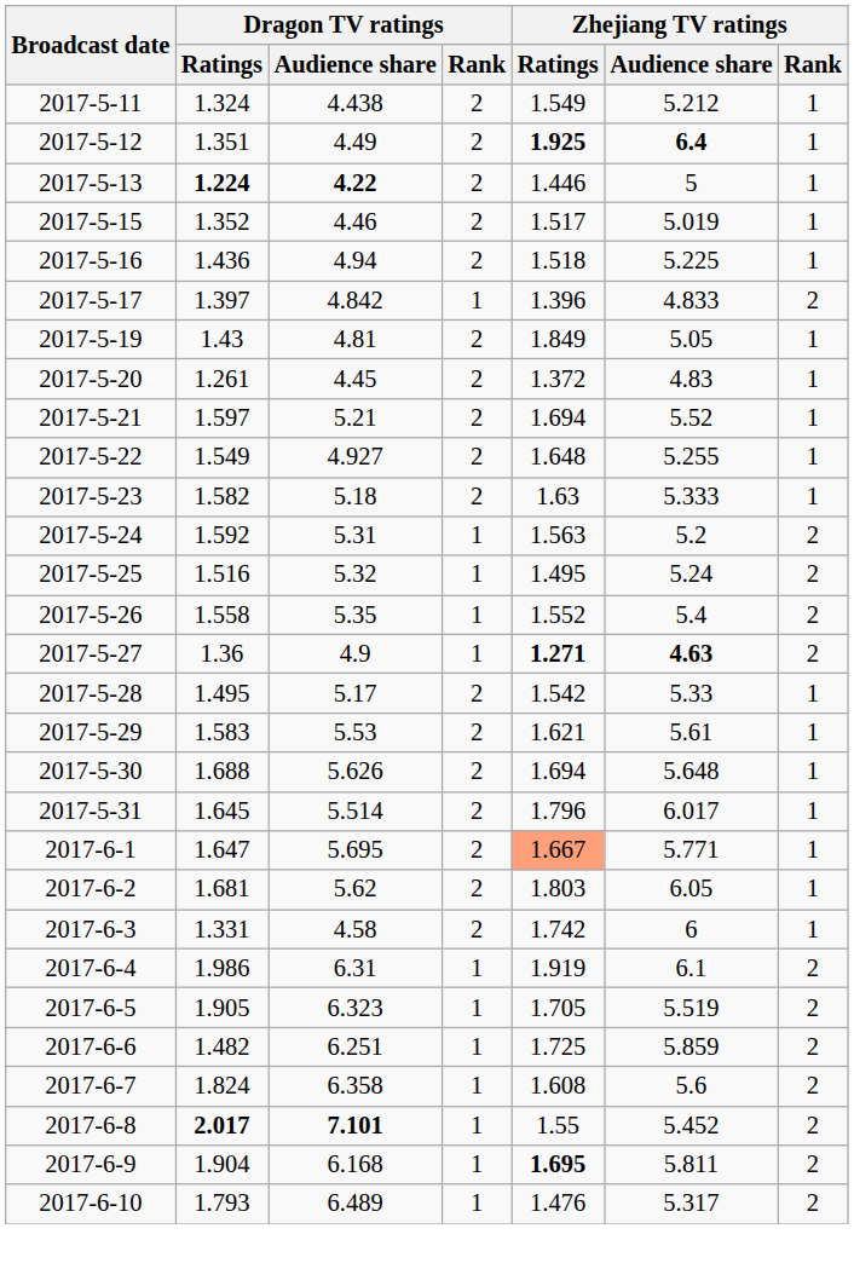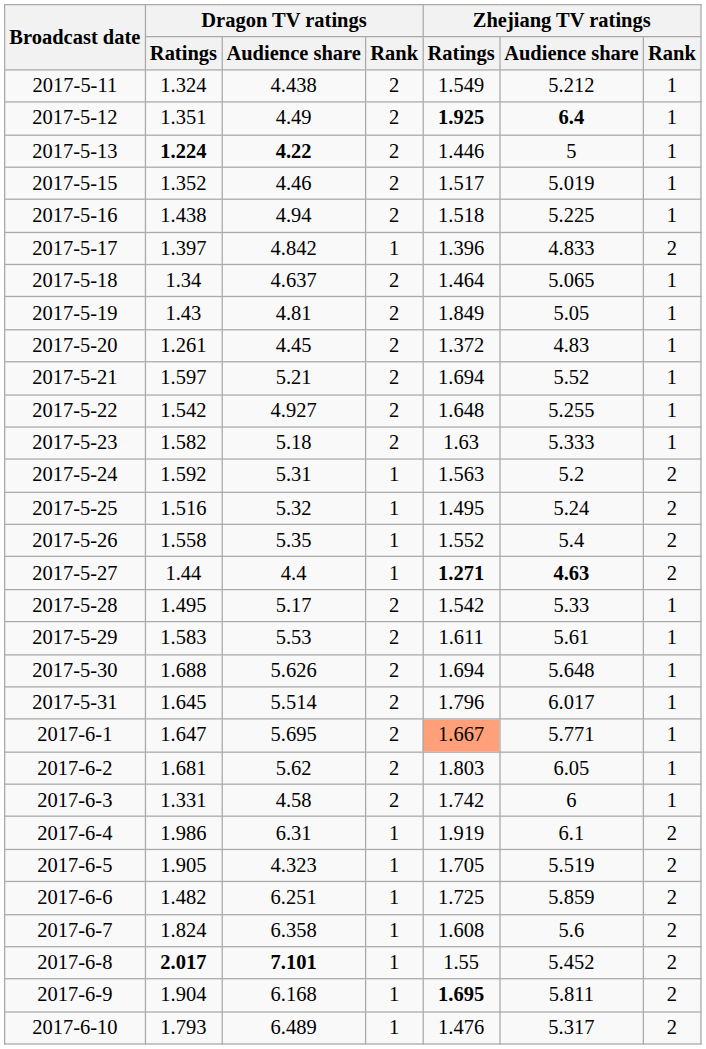2017-5-16 | Dragon TV ratings / Ratings: 1.436 -> 1.438
+ row: 2017-5-18 | 1.34 | 4.637 | 2 | 1.464 | 5.065 | 1
2017-5-22 | Dragon TV ratings / Ratings: 1.549 -> 1.542
2017-5-27 | Dragon TV ratings / Ratings: 1.36 -> 1.44
2017-5-27 | Dragon TV ratings / Audience share: 4.9 -> 4.4
2017-5-29 | Zhejiang TV ratings / Ratings: 1.621 -> 1.611
2017-6-5 | Dragon TV ratings / Audience share: 6.323 -> 4.323
